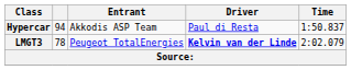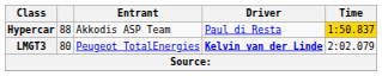Hypercar | column 2: 94 -> 88
Hypercar | Time: no background -> gold background
LMGT3 | column 2: 78 -> 80
